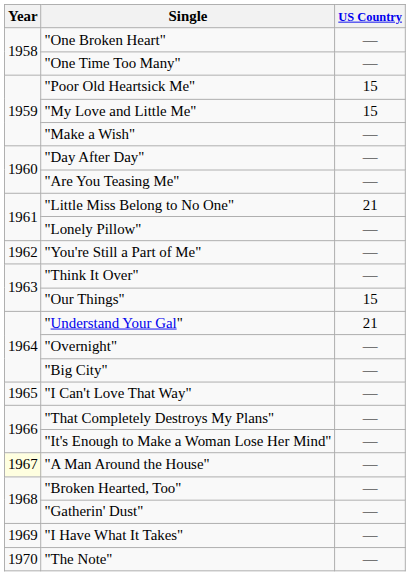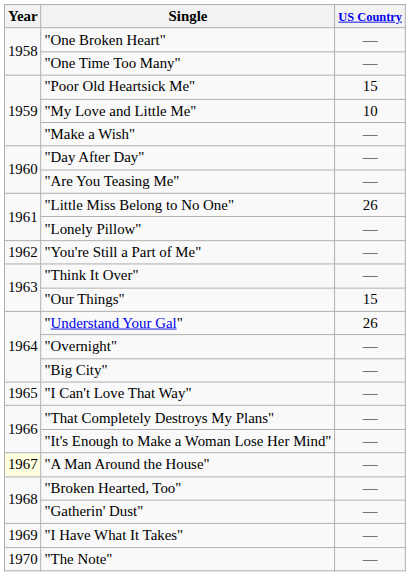"My Love and Little Me" | US Country: 15 -> 10
"Little Miss Belong to No One" | US Country: 21 -> 26
"Understand Your Gal" | US Country: 21 -> 26
